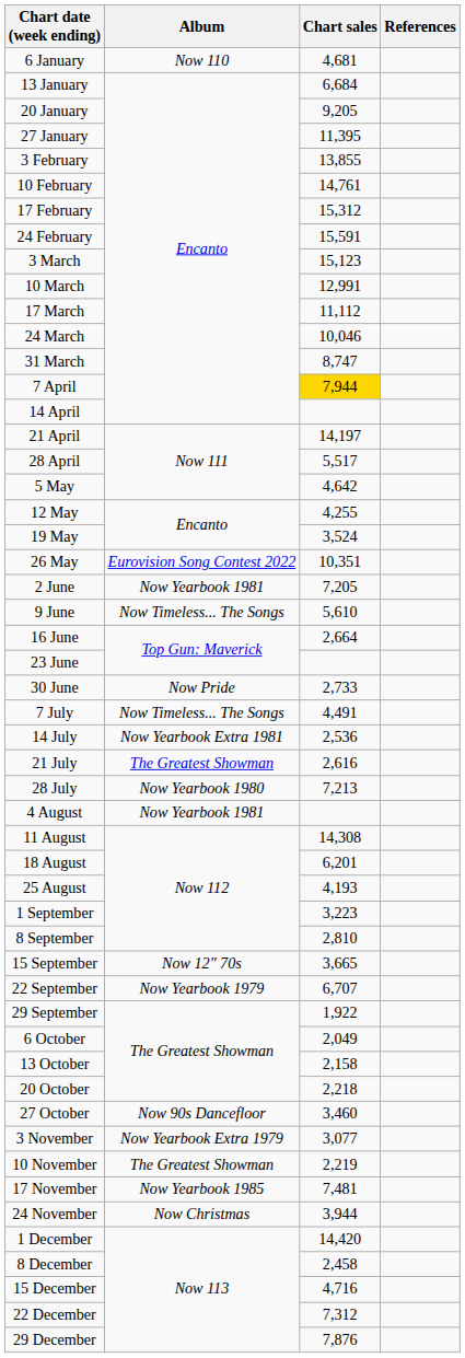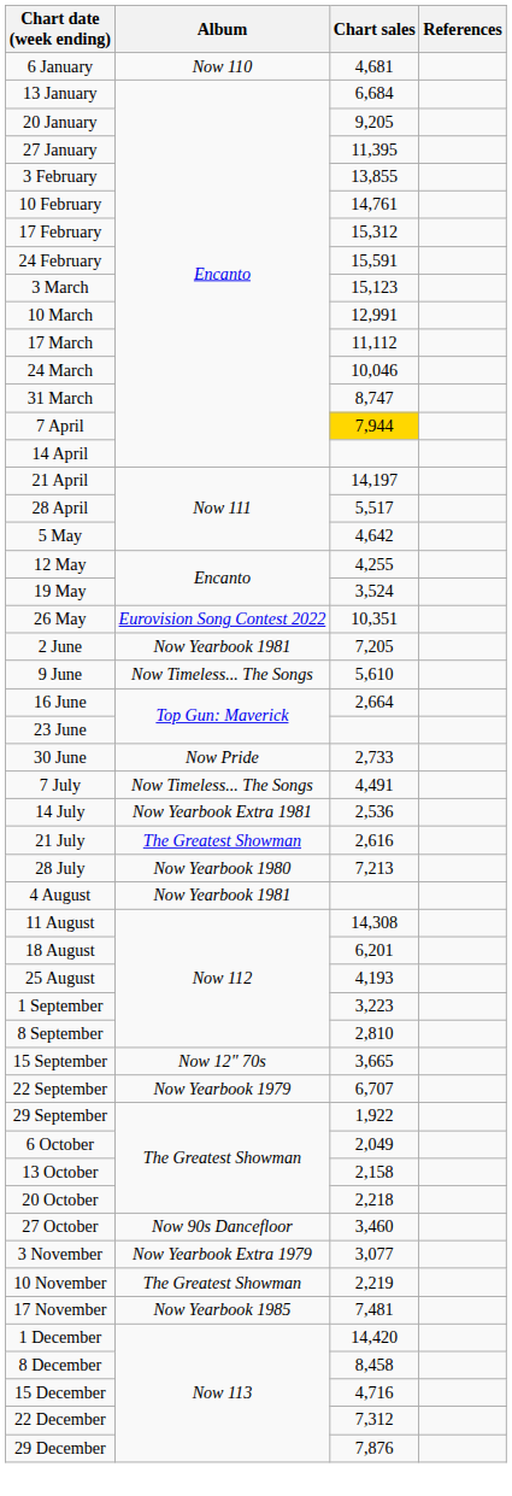- row: 24 November | Now Christmas | 3,944
8 December | Chart sales: 2,458 -> 8,458
